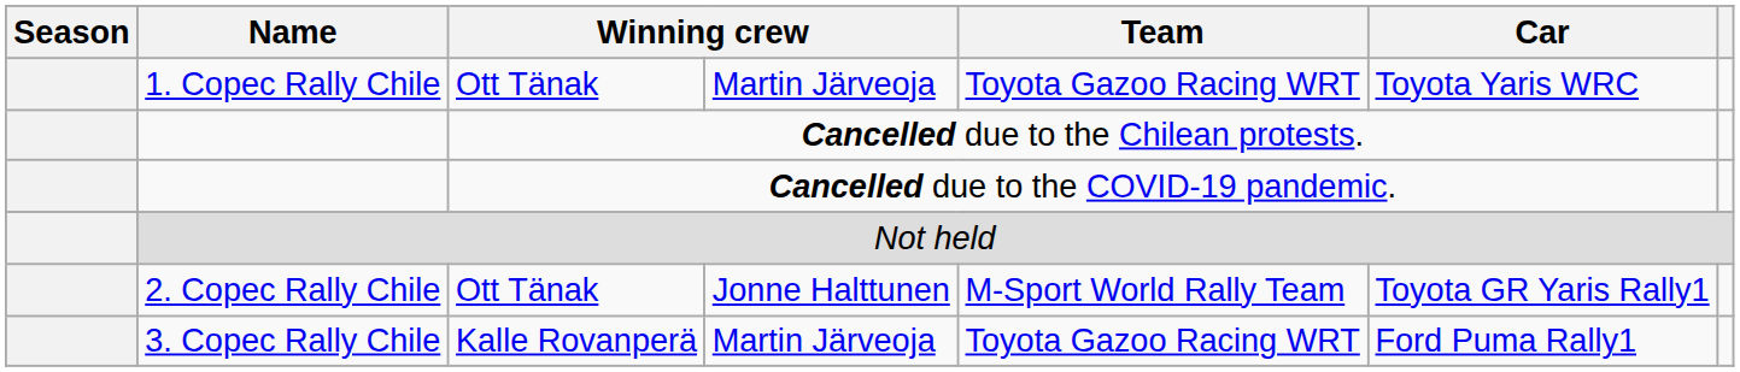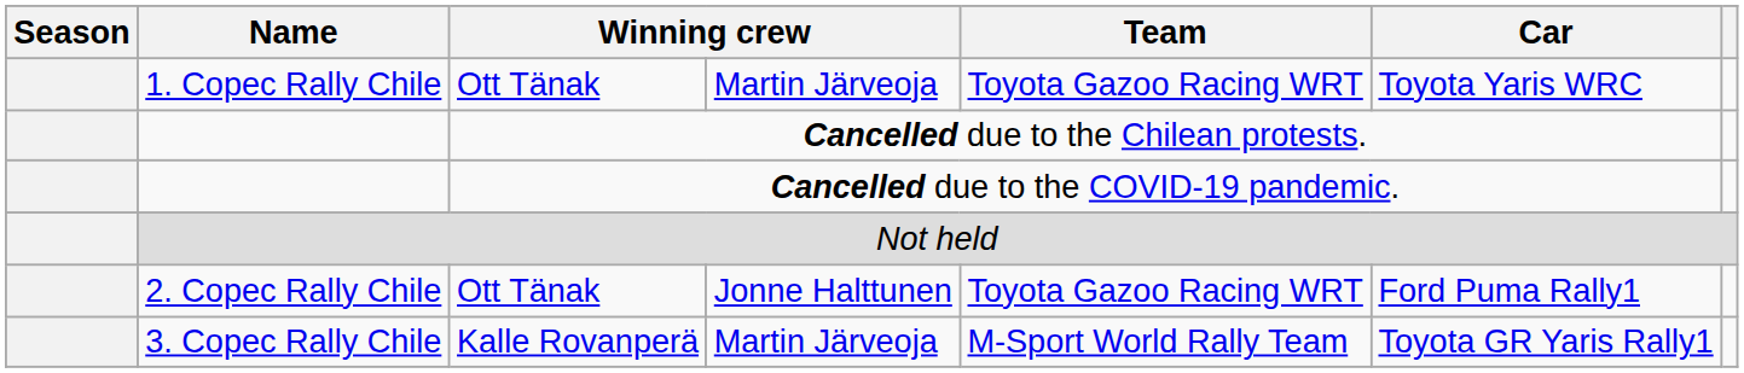2. Copec Rally Chile | Team: M-Sport World Rally Team -> Toyota Gazoo Racing WRT
2. Copec Rally Chile | Car: Toyota GR Yaris Rally1 -> Ford Puma Rally1
3. Copec Rally Chile | Team: Toyota Gazoo Racing WRT -> M-Sport World Rally Team
3. Copec Rally Chile | Car: Ford Puma Rally1 -> Toyota GR Yaris Rally1
